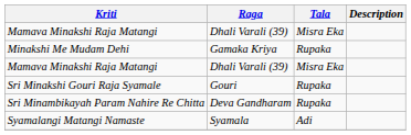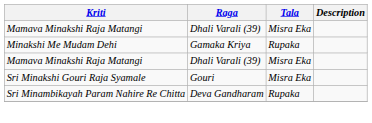Sri Minakshi Gouri Raja Syamale | Tala: Rupaka -> Misra Eka
- row: Syamalangi Matangi Namaste | Syamala | Adi
